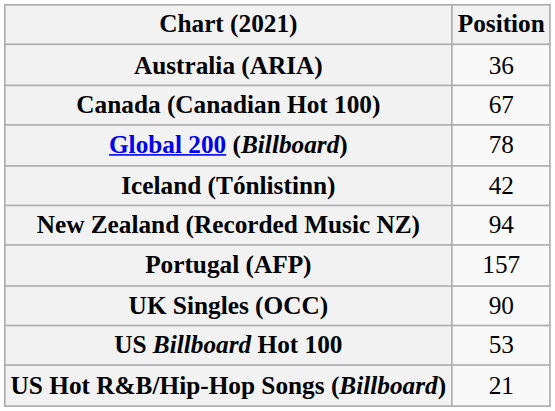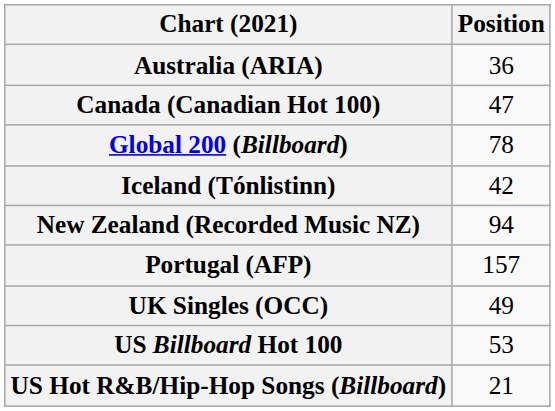Canada (Canadian Hot 100) | Position: 67 -> 47
UK Singles (OCC) | Position: 90 -> 49
